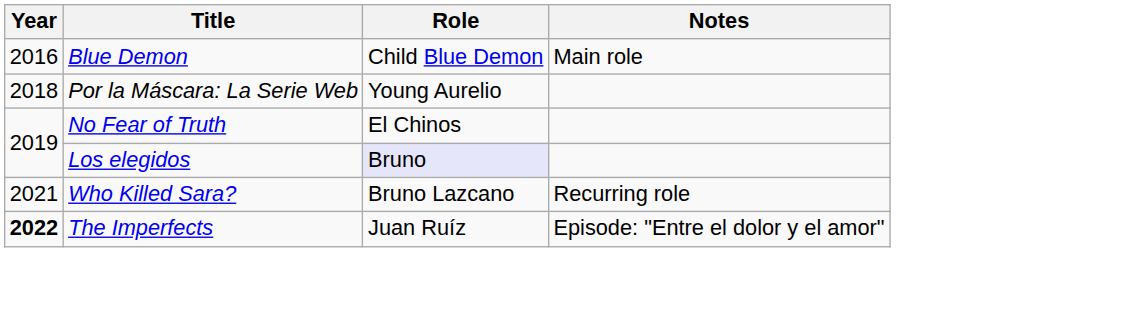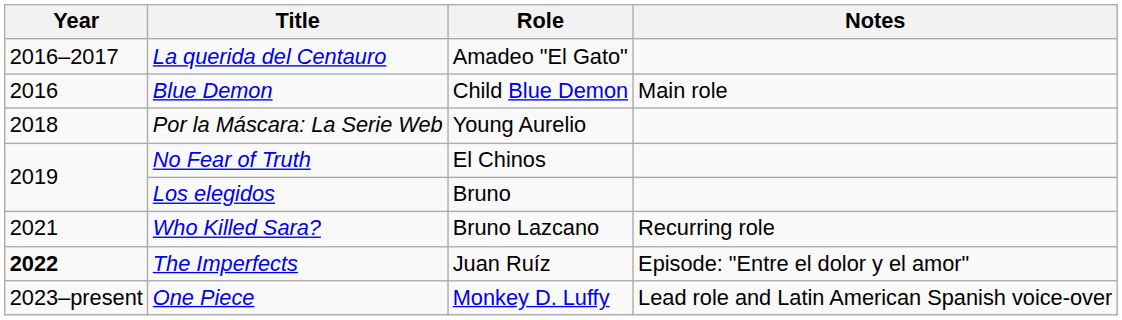+ row: 2016–2017 | La querida del Centauro | Amadeo "El Gato"
Los elegidos | Role: lavender background -> no background
+ row: 2023–present | One Piece | Monkey D. Luffy | Lead role and Latin American Spanish voice-over
